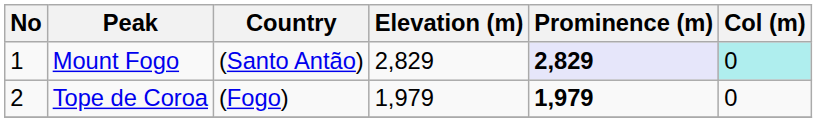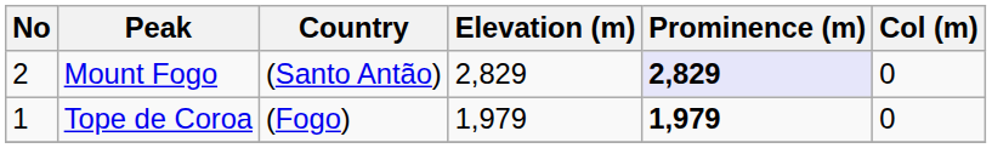Mount Fogo | No: 1 -> 2
Mount Fogo | Col (m): paleturquoise background -> no background
Tope de Coroa | No: 2 -> 1
